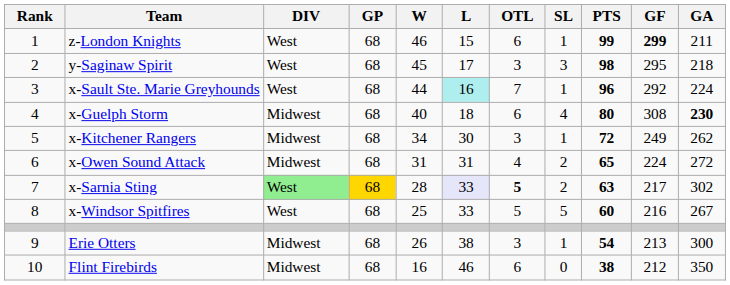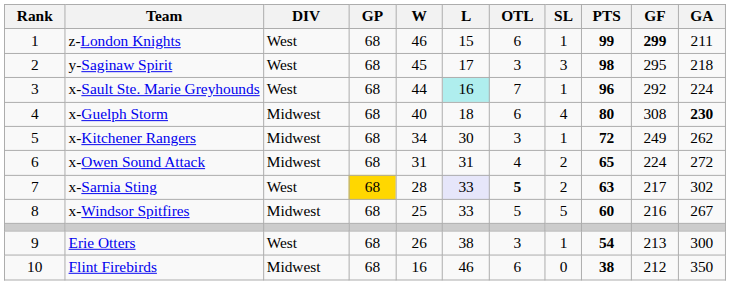x-Sarnia Sting | DIV: lightgreen background -> no background
x-Windsor Spitfires | DIV: West -> Midwest
Erie Otters | DIV: Midwest -> West
